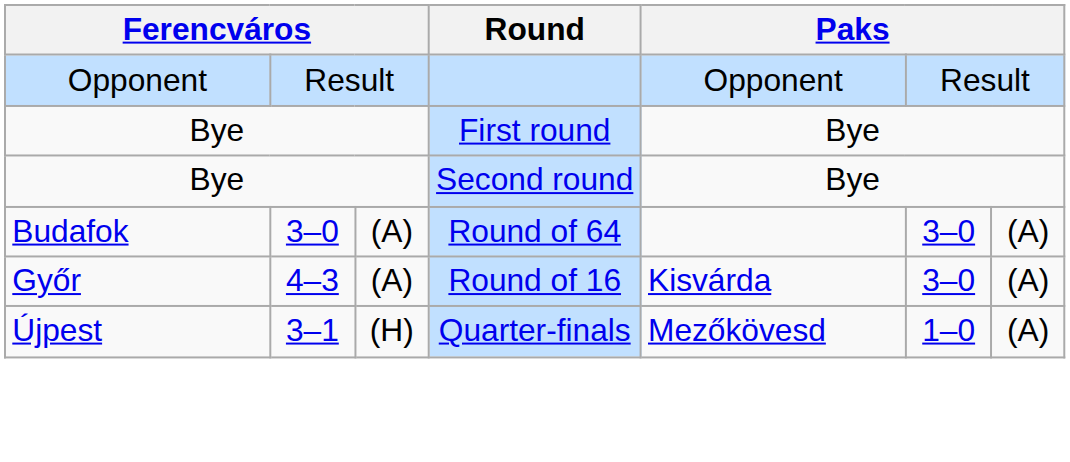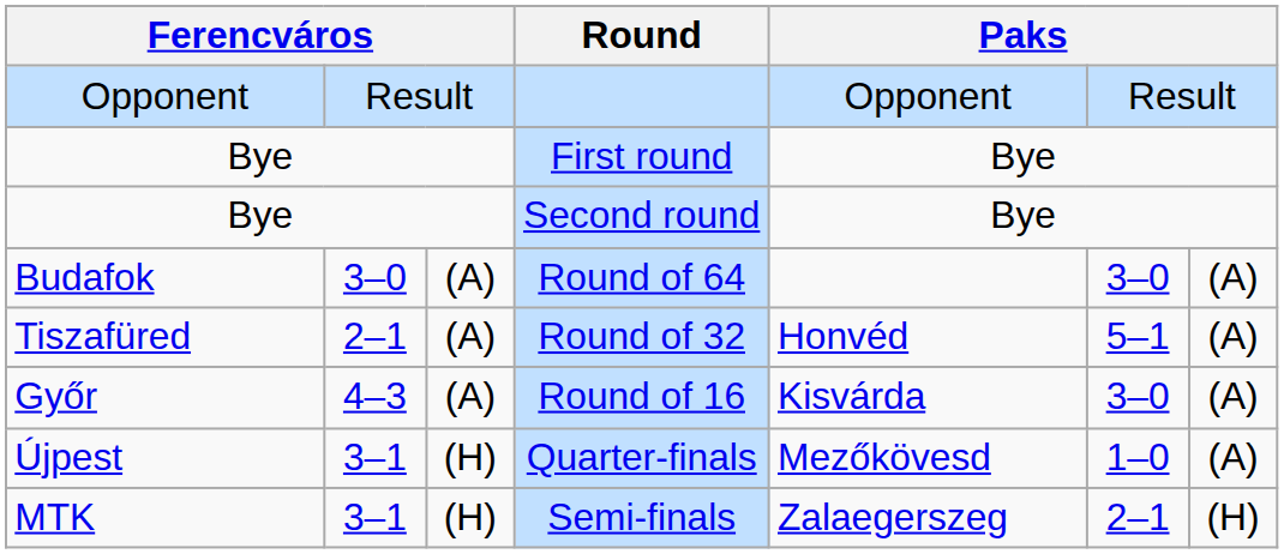+ row: Tiszafüred | 2–1 | (A) | Round of 32 | Honvéd | 5–1 | (A)
+ row: MTK | 3–1 | (H) | Semi-finals | Zalaegerszeg | 2–1 | (H)
